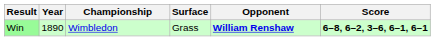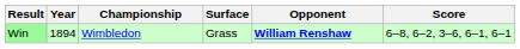Win | Year: 1890 -> 1894
Win | Score: bold -> normal
